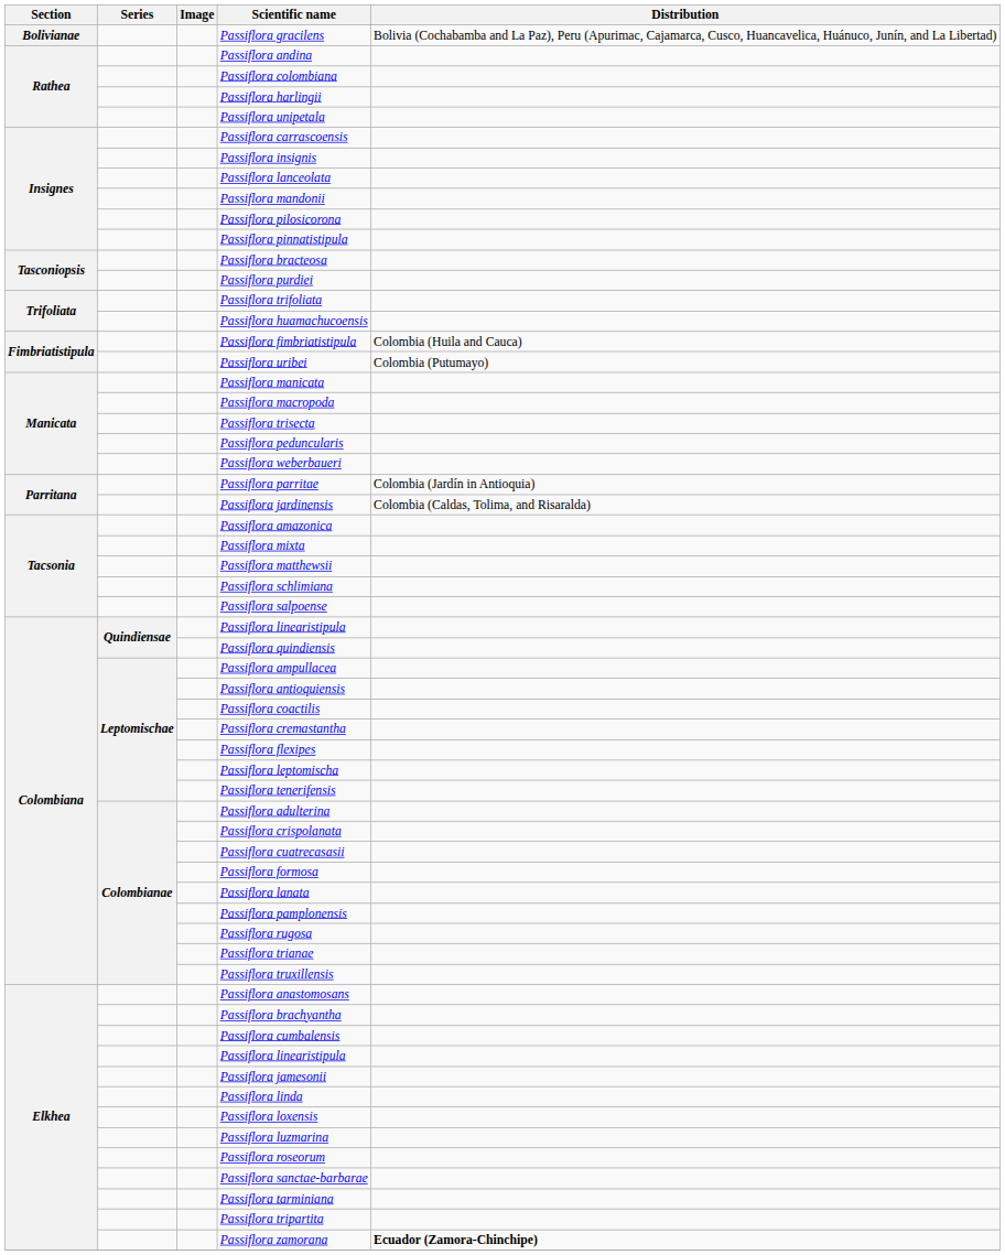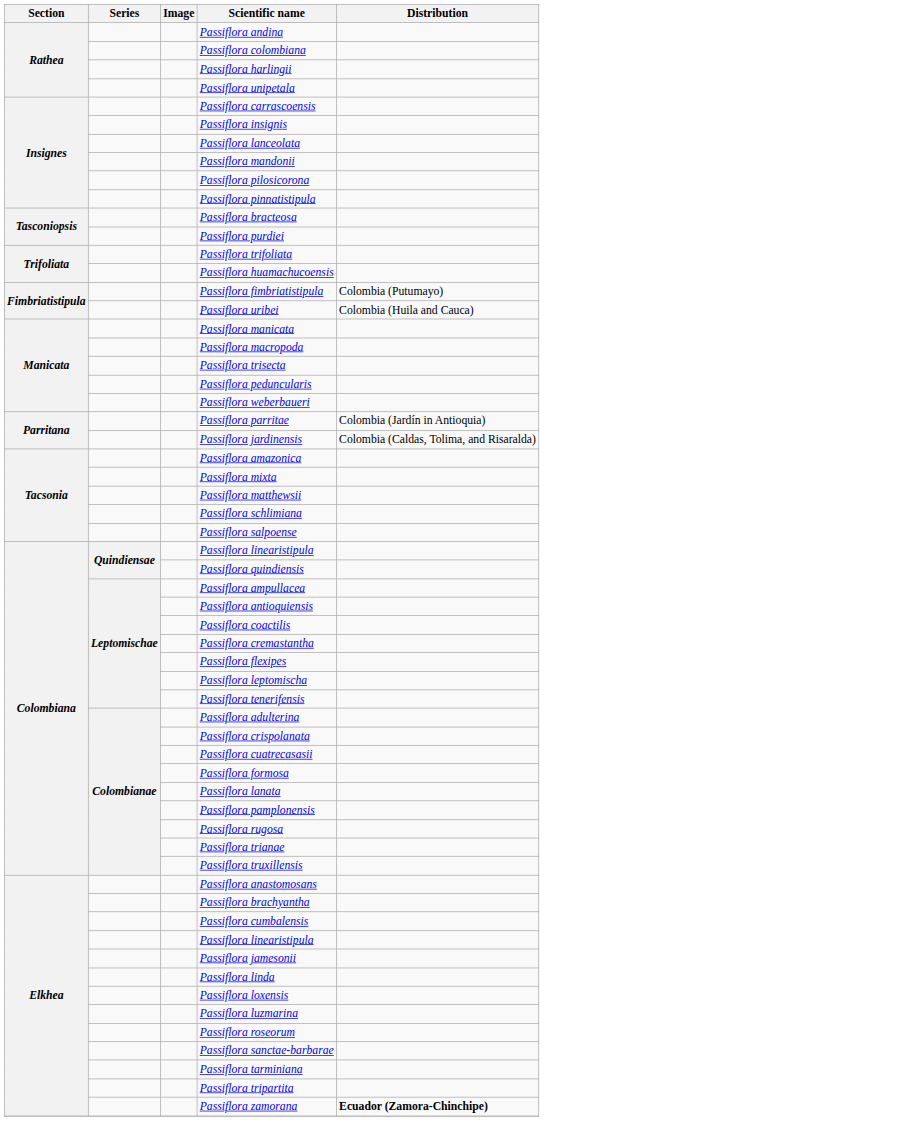- row: Bolivianae | Passiflora gracilens | Bolivia (Cochabamba and La Paz), Peru (Apurimac, Cajamarca, Cusco, Huancavelica, Huánuco, Junín, and La Libertad)
Passiflora fimbriatistipula | Distribution: Colombia (Huila and Cauca) -> Colombia (Putumayo)
Passiflora uribei | Distribution: Colombia (Putumayo) -> Colombia (Huila and Cauca)
